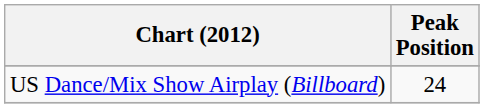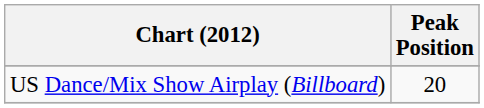US Dance/Mix Show Airplay (Billboard) | Peak Position: 24 -> 20
